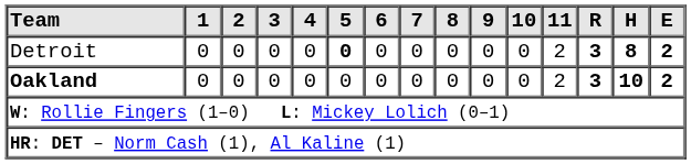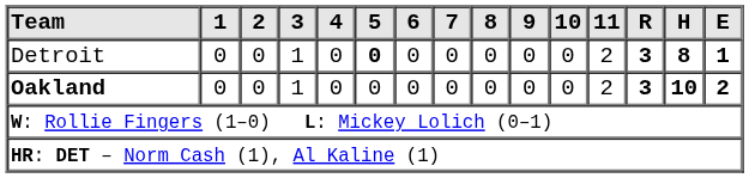Detroit | 3: 0 -> 1
Detroit | E: 2 -> 1
Oakland | 3: 0 -> 1
